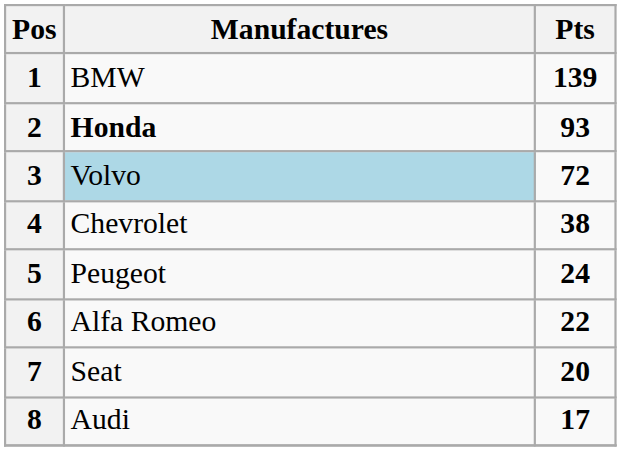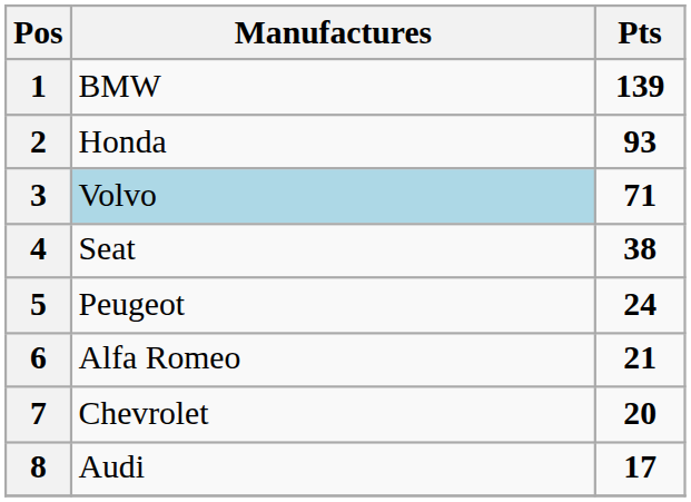2 | Manufactures: bold -> normal
3 | Pts: 72 -> 71
4 | Manufactures: Chevrolet -> Seat
6 | Pts: 22 -> 21
7 | Manufactures: Seat -> Chevrolet
